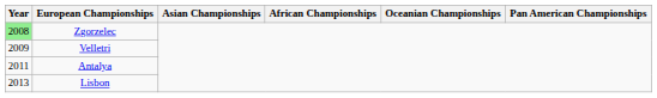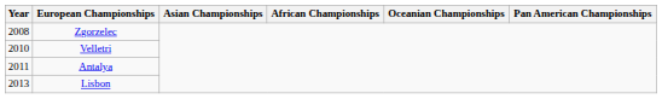Zgorzelec | Year: lightgreen background -> no background
Velletri | Year: 2009 -> 2010
